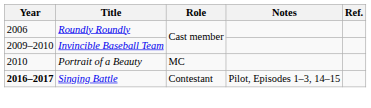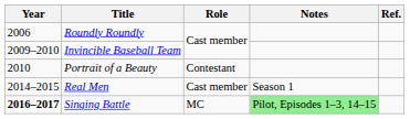Portrait of a Beauty | Role: MC -> Contestant
+ row: 2014–2015 | Real Men | Cast member | Season 1
Singing Battle | Role: Contestant -> MC
Singing Battle | Notes: no background -> lightgreen background
